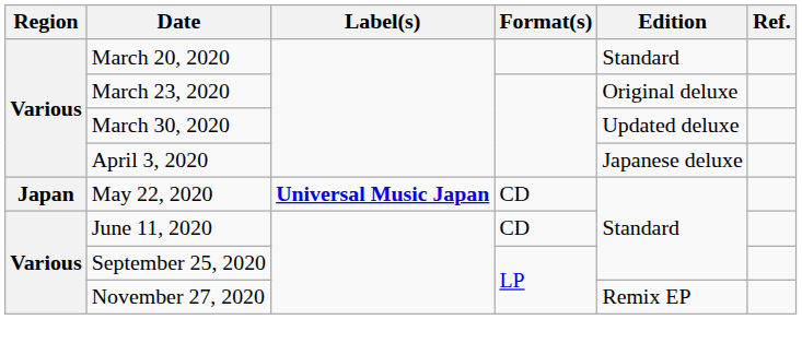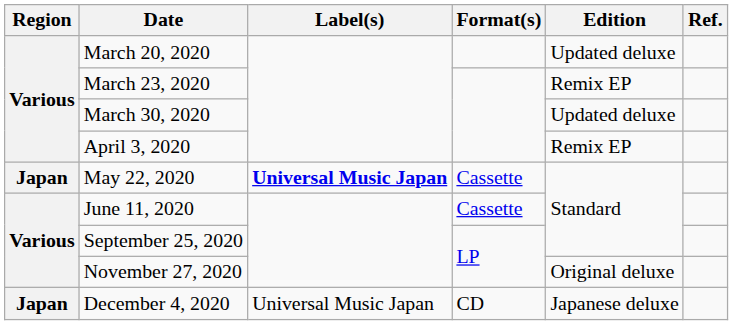March 20, 2020 | Edition: Standard -> Updated deluxe
March 23, 2020 | Edition: Original deluxe -> Remix EP
April 3, 2020 | Edition: Japanese deluxe -> Remix EP
May 22, 2020 | Format(s): CD -> Cassette
June 11, 2020 | Format(s): CD -> Cassette
November 27, 2020 | Edition: Remix EP -> Original deluxe
+ row: Japan | December 4, 2020 | Universal Music Japan | CD | Japanese deluxe
